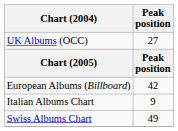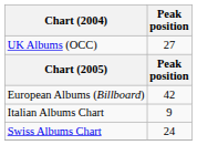Swiss Albums Chart | Peak position: 49 -> 24
